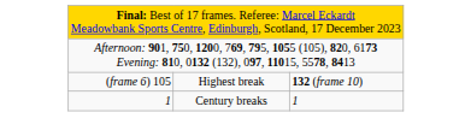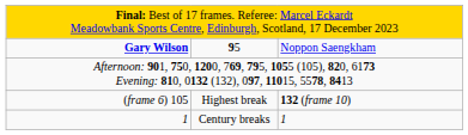+ row: Gary Wilson | 95 | Noppon Saengkham
